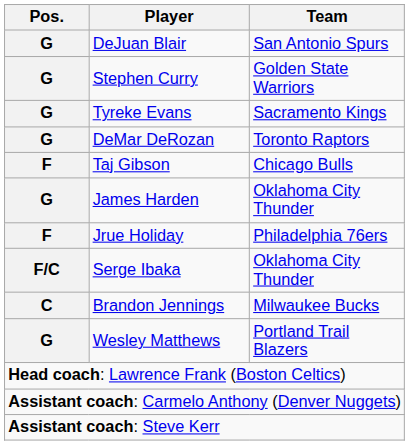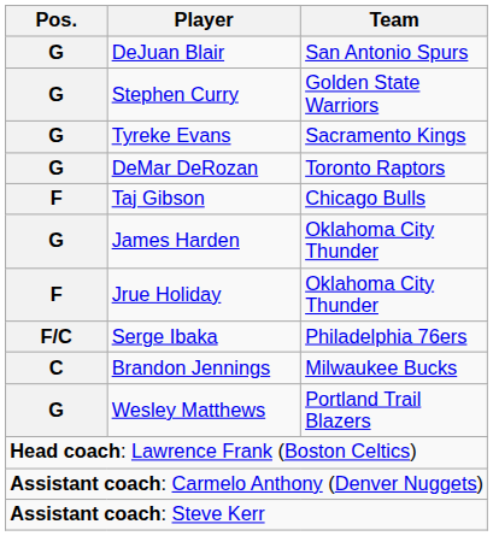Jrue Holiday | Team: Philadelphia 76ers -> Oklahoma City Thunder
Serge Ibaka | Team: Oklahoma City Thunder -> Philadelphia 76ers
